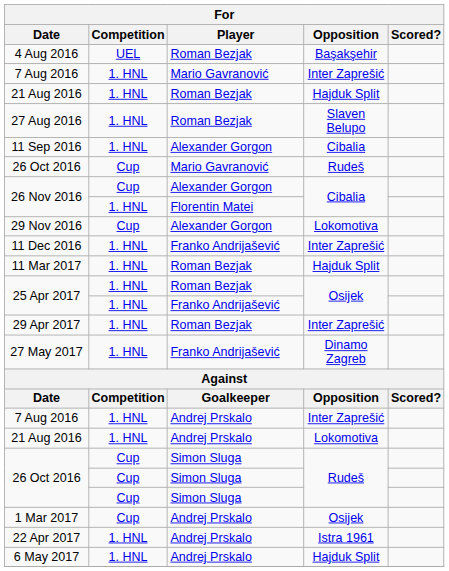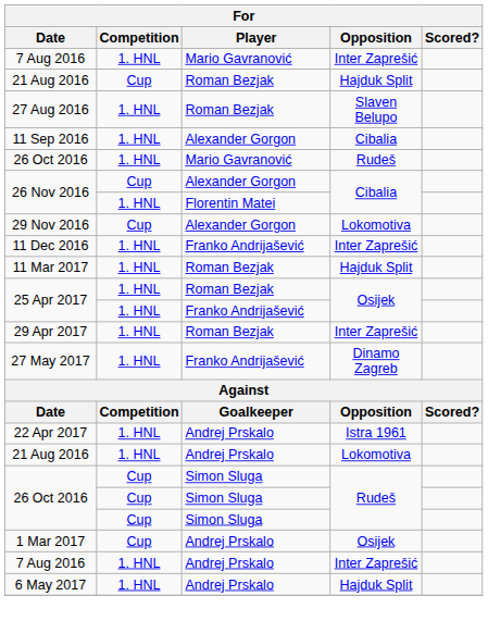- row: 4 Aug 2016 | UEL | Roman Bezjak | Başakşehir
21 Aug 2016 / Roman Bezjak | Competition: 1. HNL -> Cup
26 Oct 2016 / Mario Gavranović | Competition: Cup -> 1. HNL
rows swapped: 7 Aug 2016 / Andrej Prskalo <-> 22 Apr 2017
